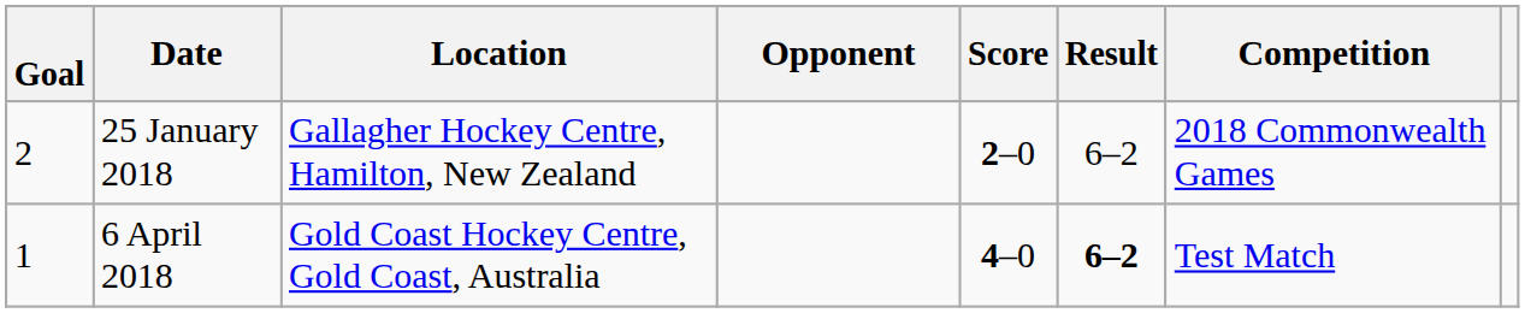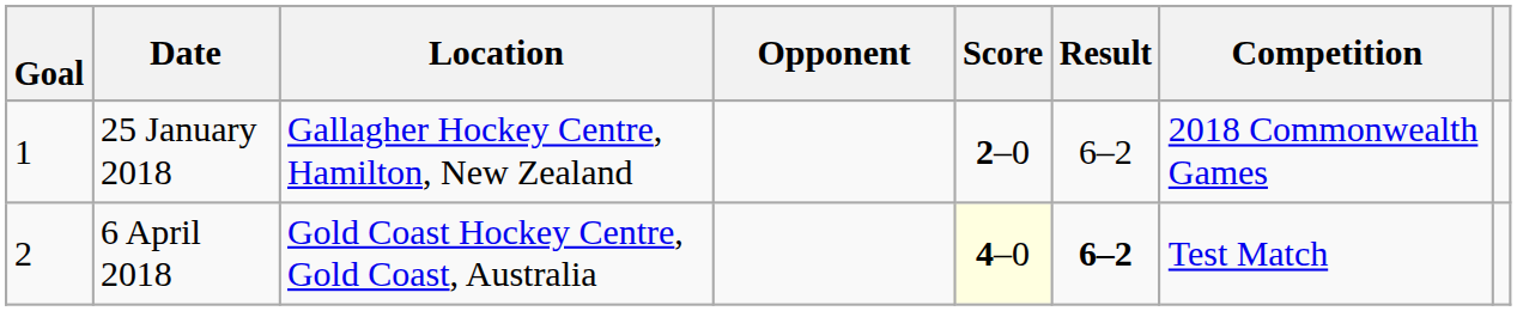25 January 2018 | Goal: 2 -> 1
6 April 2018 | Goal: 1 -> 2
6 April 2018 | Score: no background -> lightyellow background
